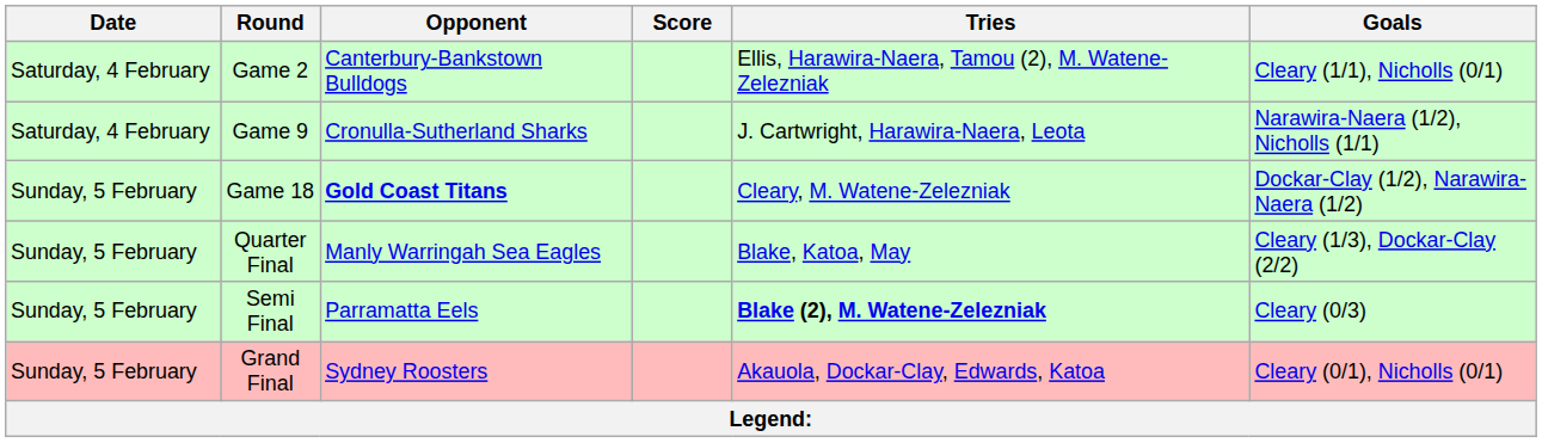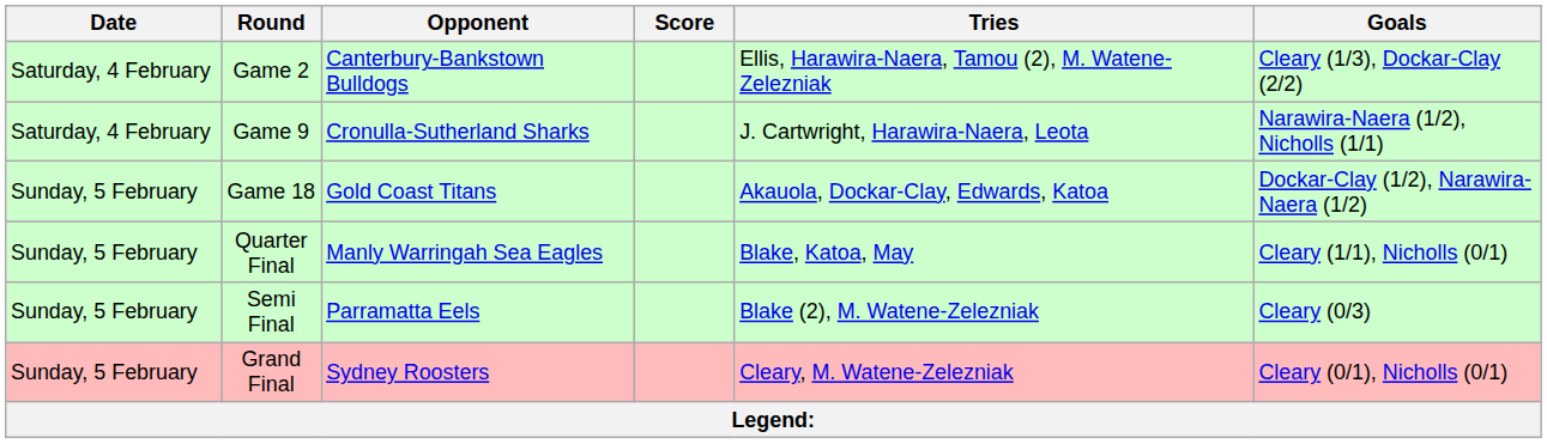Game 2 | Goals: Cleary (1/1), Nicholls (0/1) -> Cleary (1/3), Dockar-Clay (2/2)
Game 18 | Opponent: bold -> normal
Game 18 | Tries: Cleary, M. Watene-Zelezniak -> Akauola, Dockar-Clay, Edwards, Katoa
Quarter Final | Goals: Cleary (1/3), Dockar-Clay (2/2) -> Cleary (1/1), Nicholls (0/1)
Semi Final | Tries: bold -> normal
Grand Final | Tries: Akauola, Dockar-Clay, Edwards, Katoa -> Cleary, M. Watene-Zelezniak
